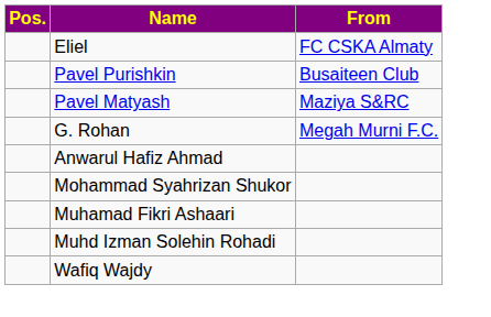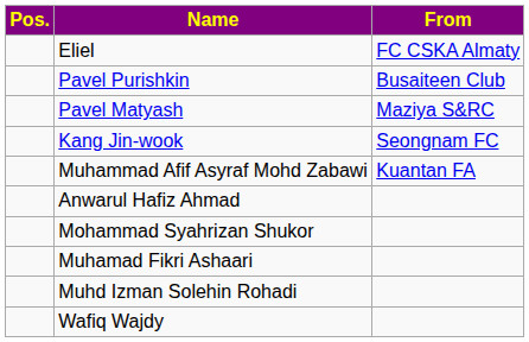+ row: Kang Jin-wook | Seongnam FC
- row: G. Rohan | Megah Murni F.C.
+ row: Muhammad Afif Asyraf Mohd Zabawi | Kuantan FA
